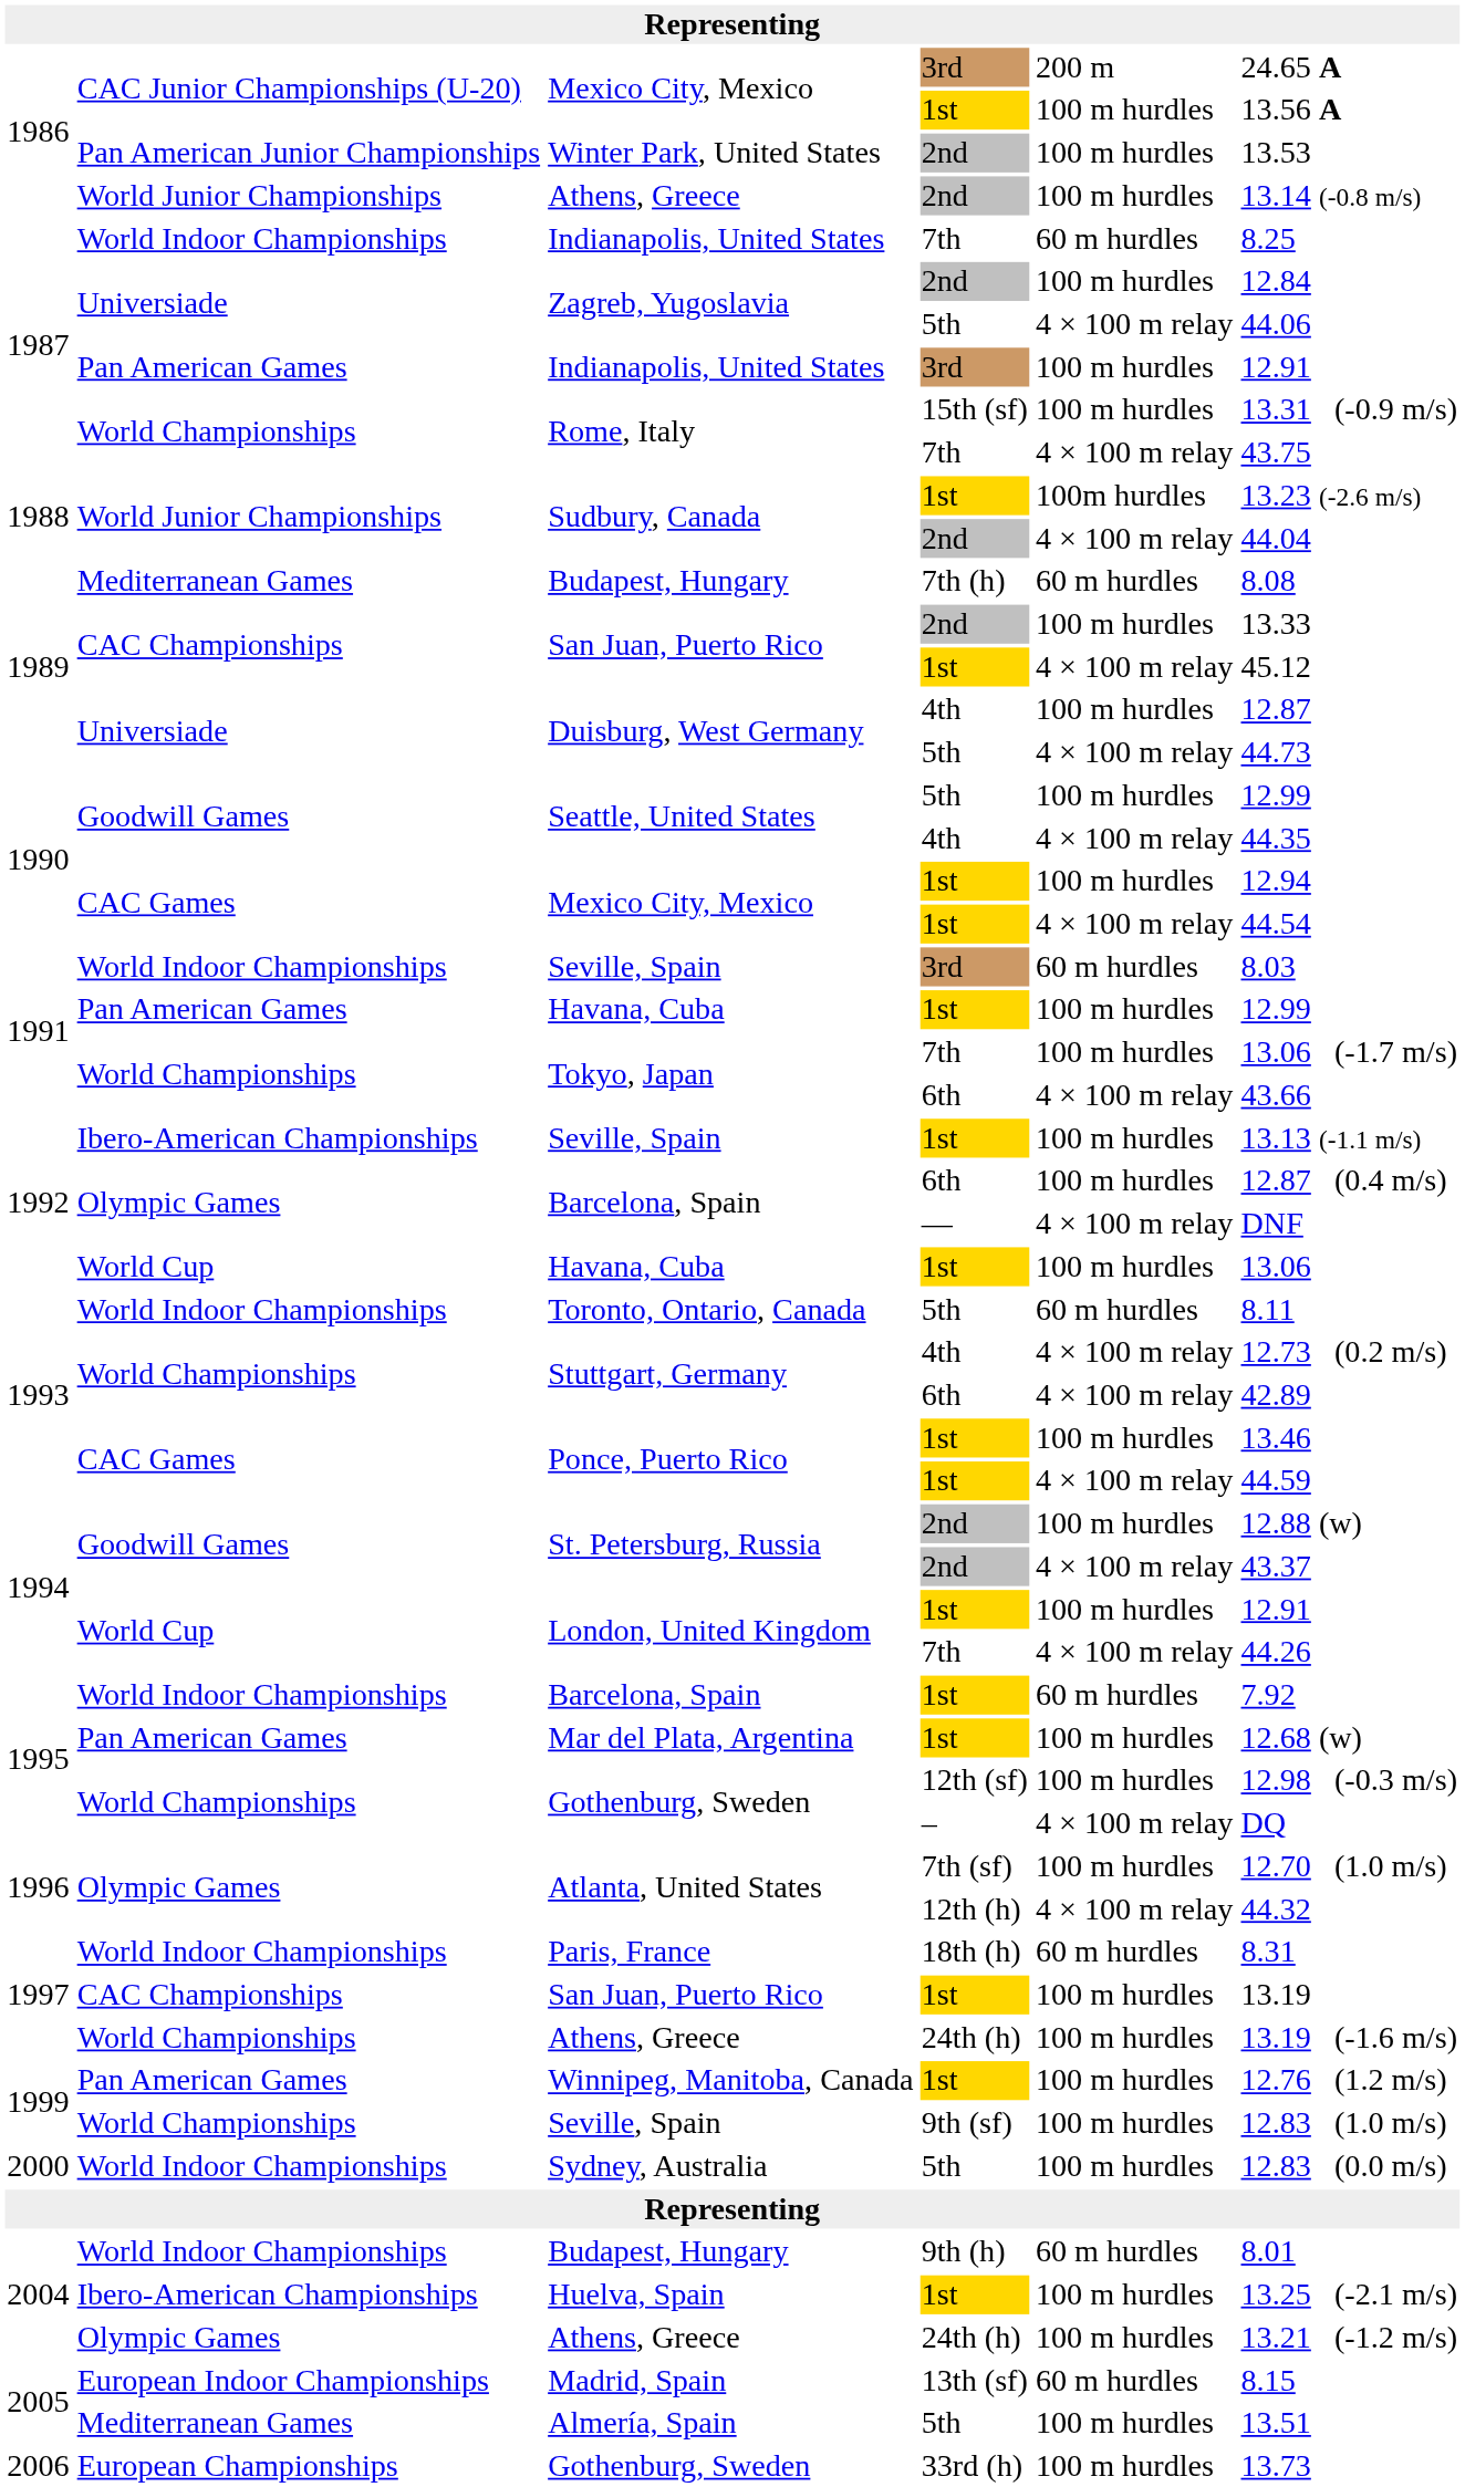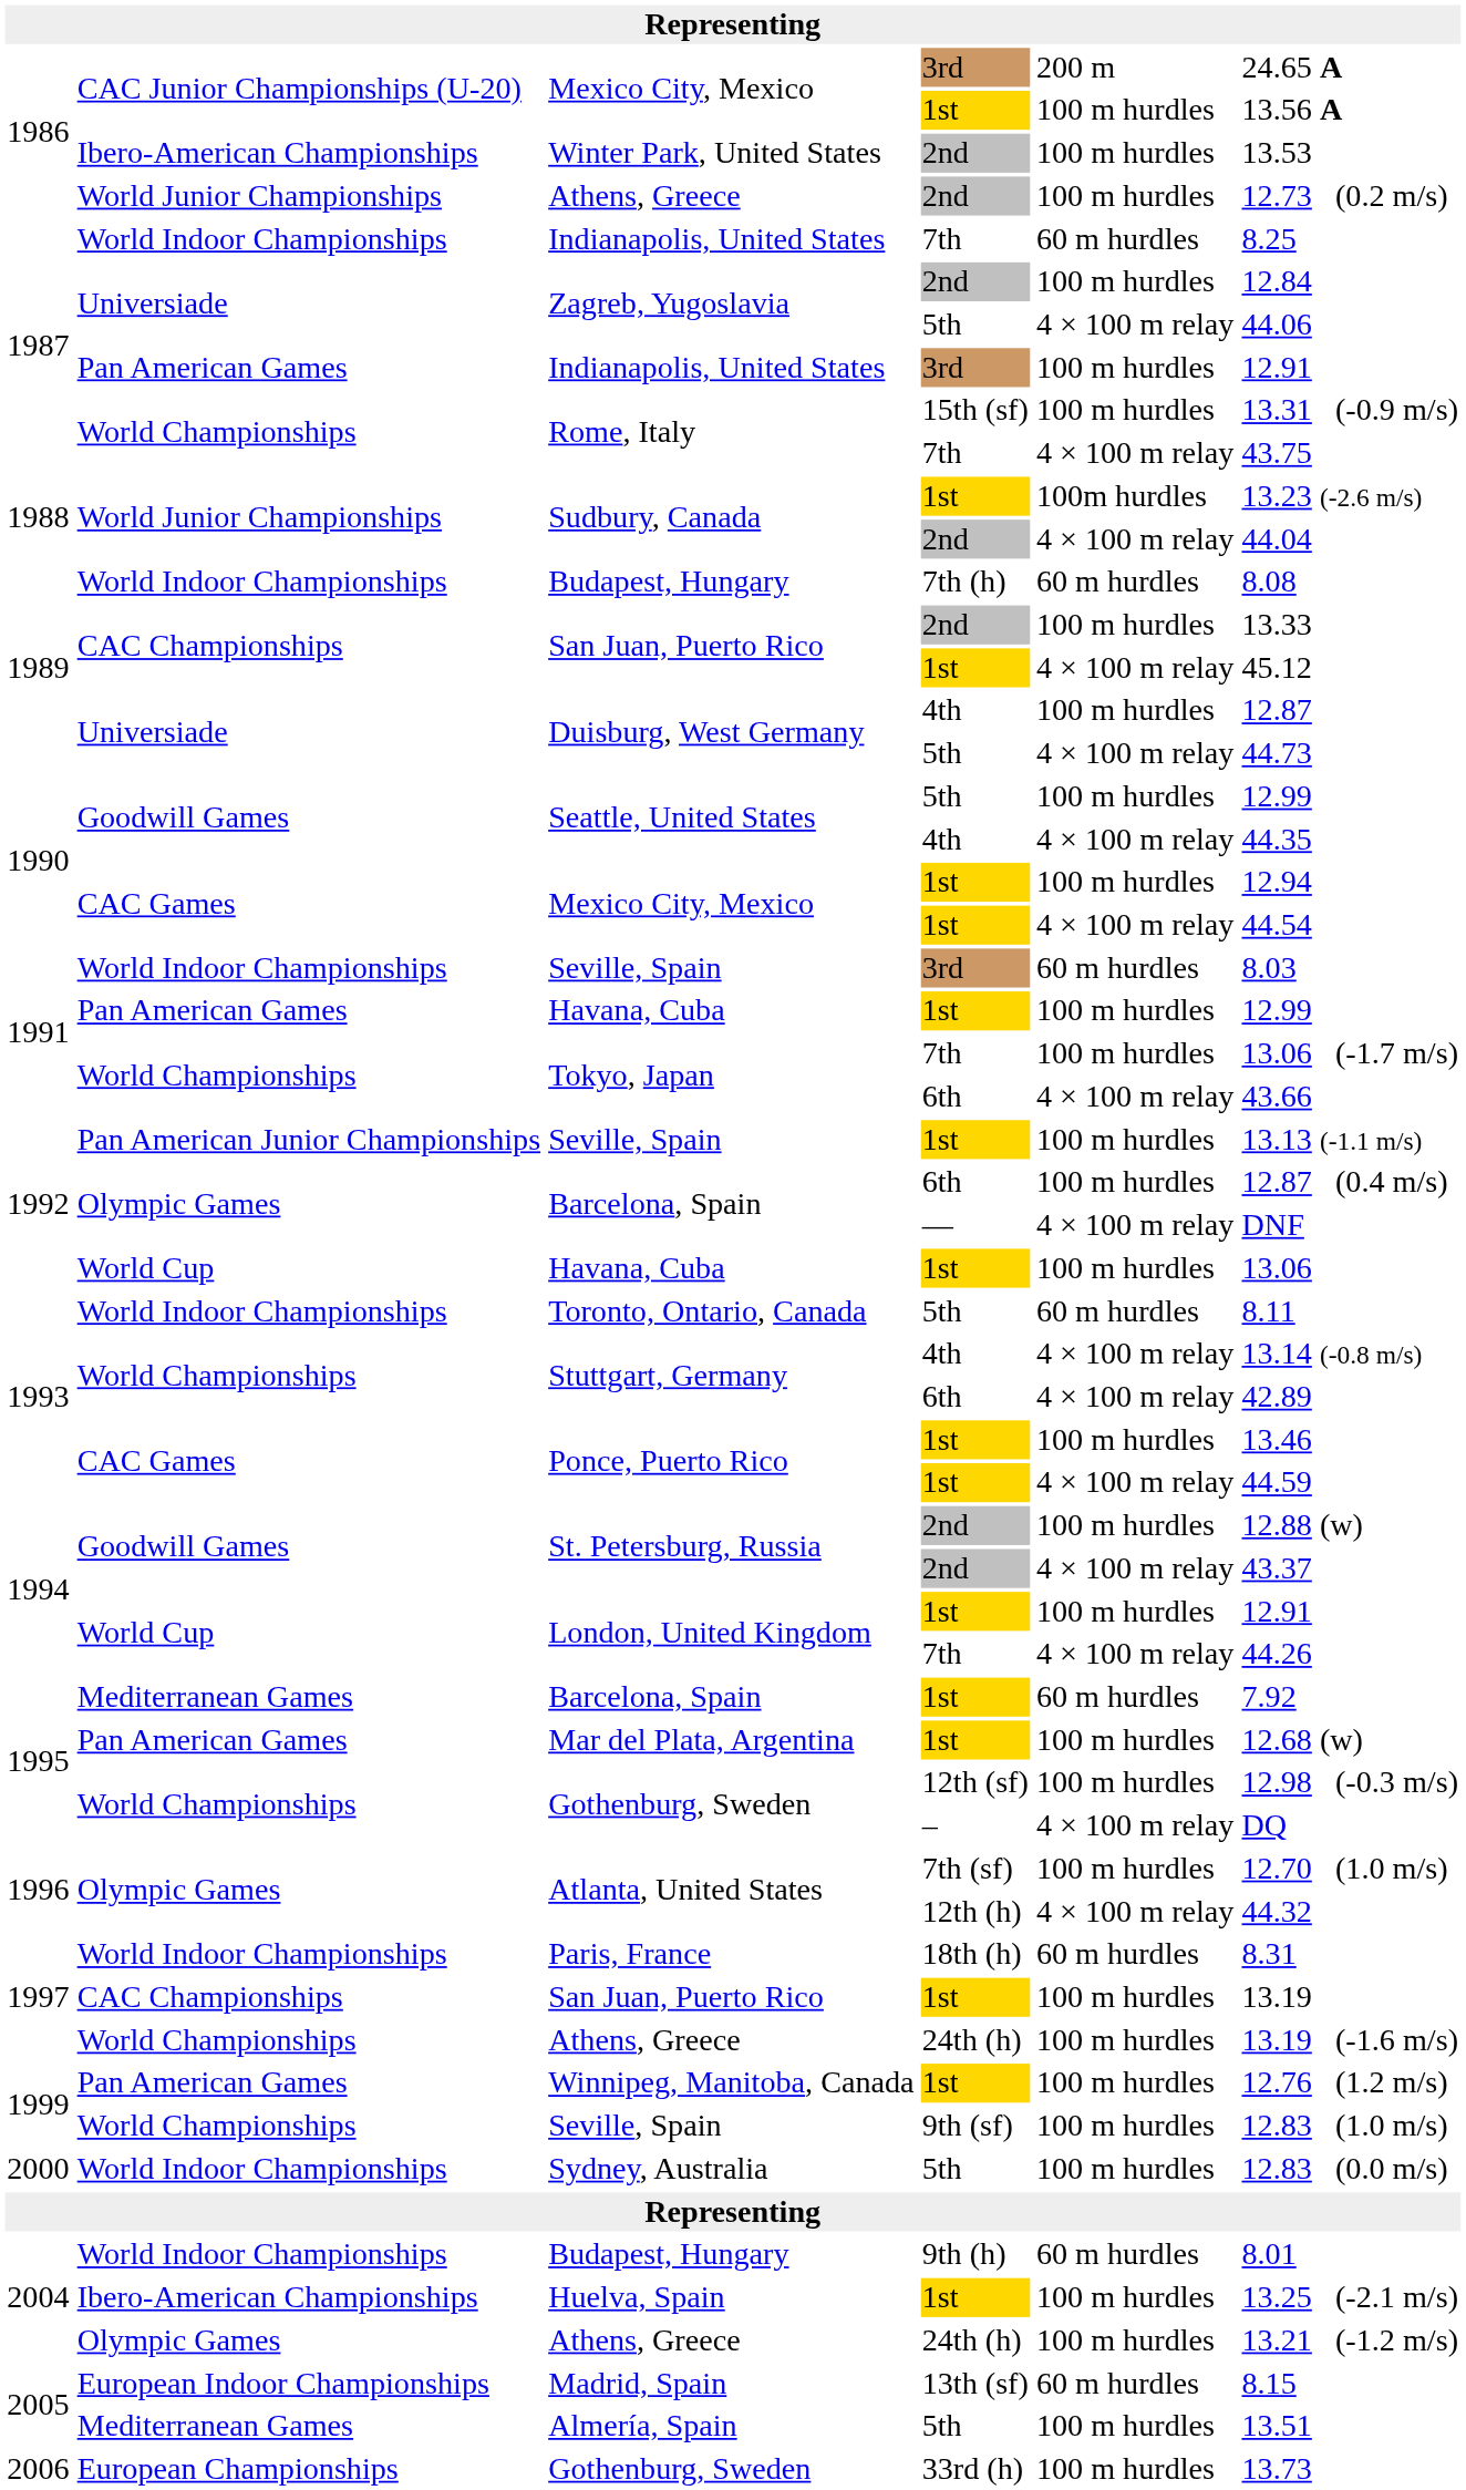Winter Park, United States | column 2: Pan American Junior Championships -> Ibero-American Championships
Athens, Greece / 2nd | column 6: 13.14 (-0.8 m/s) -> 12.73 (0.2 m/s)
Budapest, Hungary / 7th (h) | column 2: Mediterranean Games -> World Indoor Championships
Seville, Spain / 1st | column 2: Ibero-American Championships -> Pan American Junior Championships
Stuttgart, Germany / 4th | column 6: 12.73 (0.2 m/s) -> 13.14 (-0.8 m/s)
Barcelona, Spain / 1st | column 2: World Indoor Championships -> Mediterranean Games
